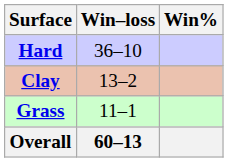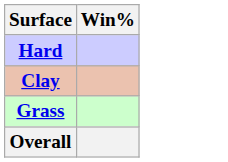- column: Win–loss | 36–10 | 13–2 | 11–1 | 60–13
